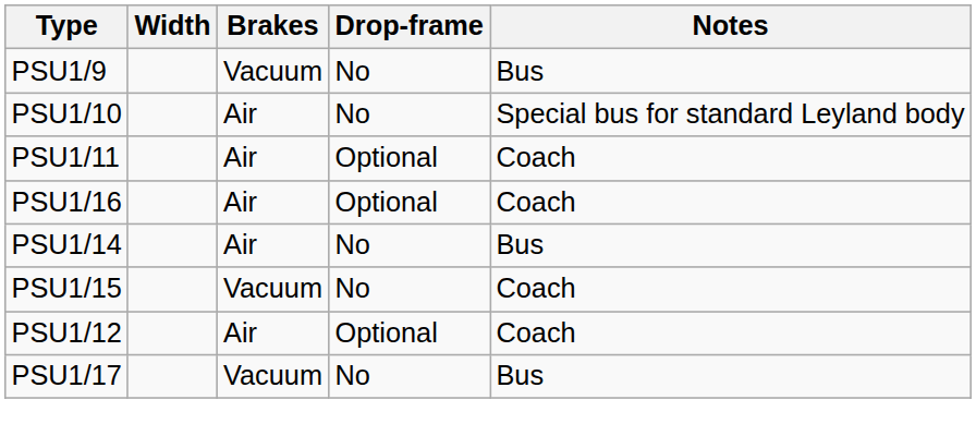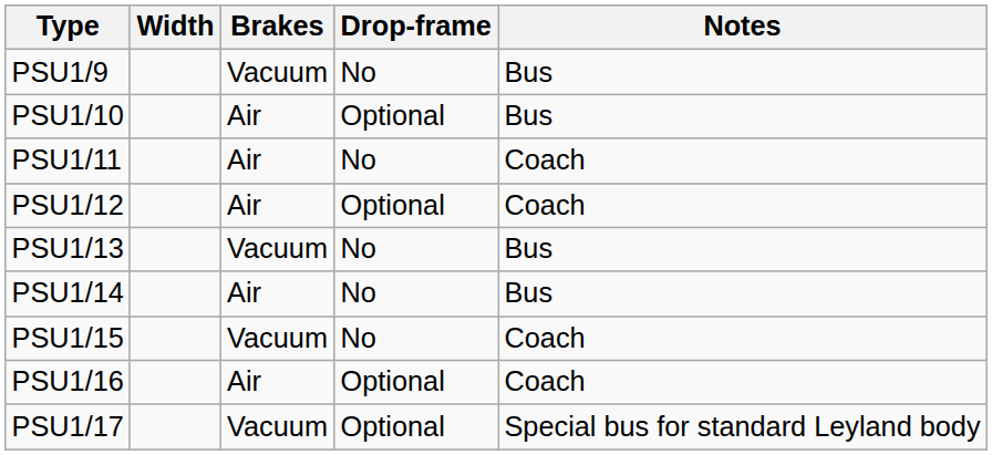PSU1/10 | Drop-frame: No -> Optional
PSU1/10 | Notes: Special bus for standard Leyland body -> Bus
PSU1/11 | Drop-frame: Optional -> No
rows swapped: PSU1/12 <-> PSU1/16
+ row: PSU1/13 | Vacuum | No | Bus
PSU1/17 | Drop-frame: No -> Optional
PSU1/17 | Notes: Bus -> Special bus for standard Leyland body
